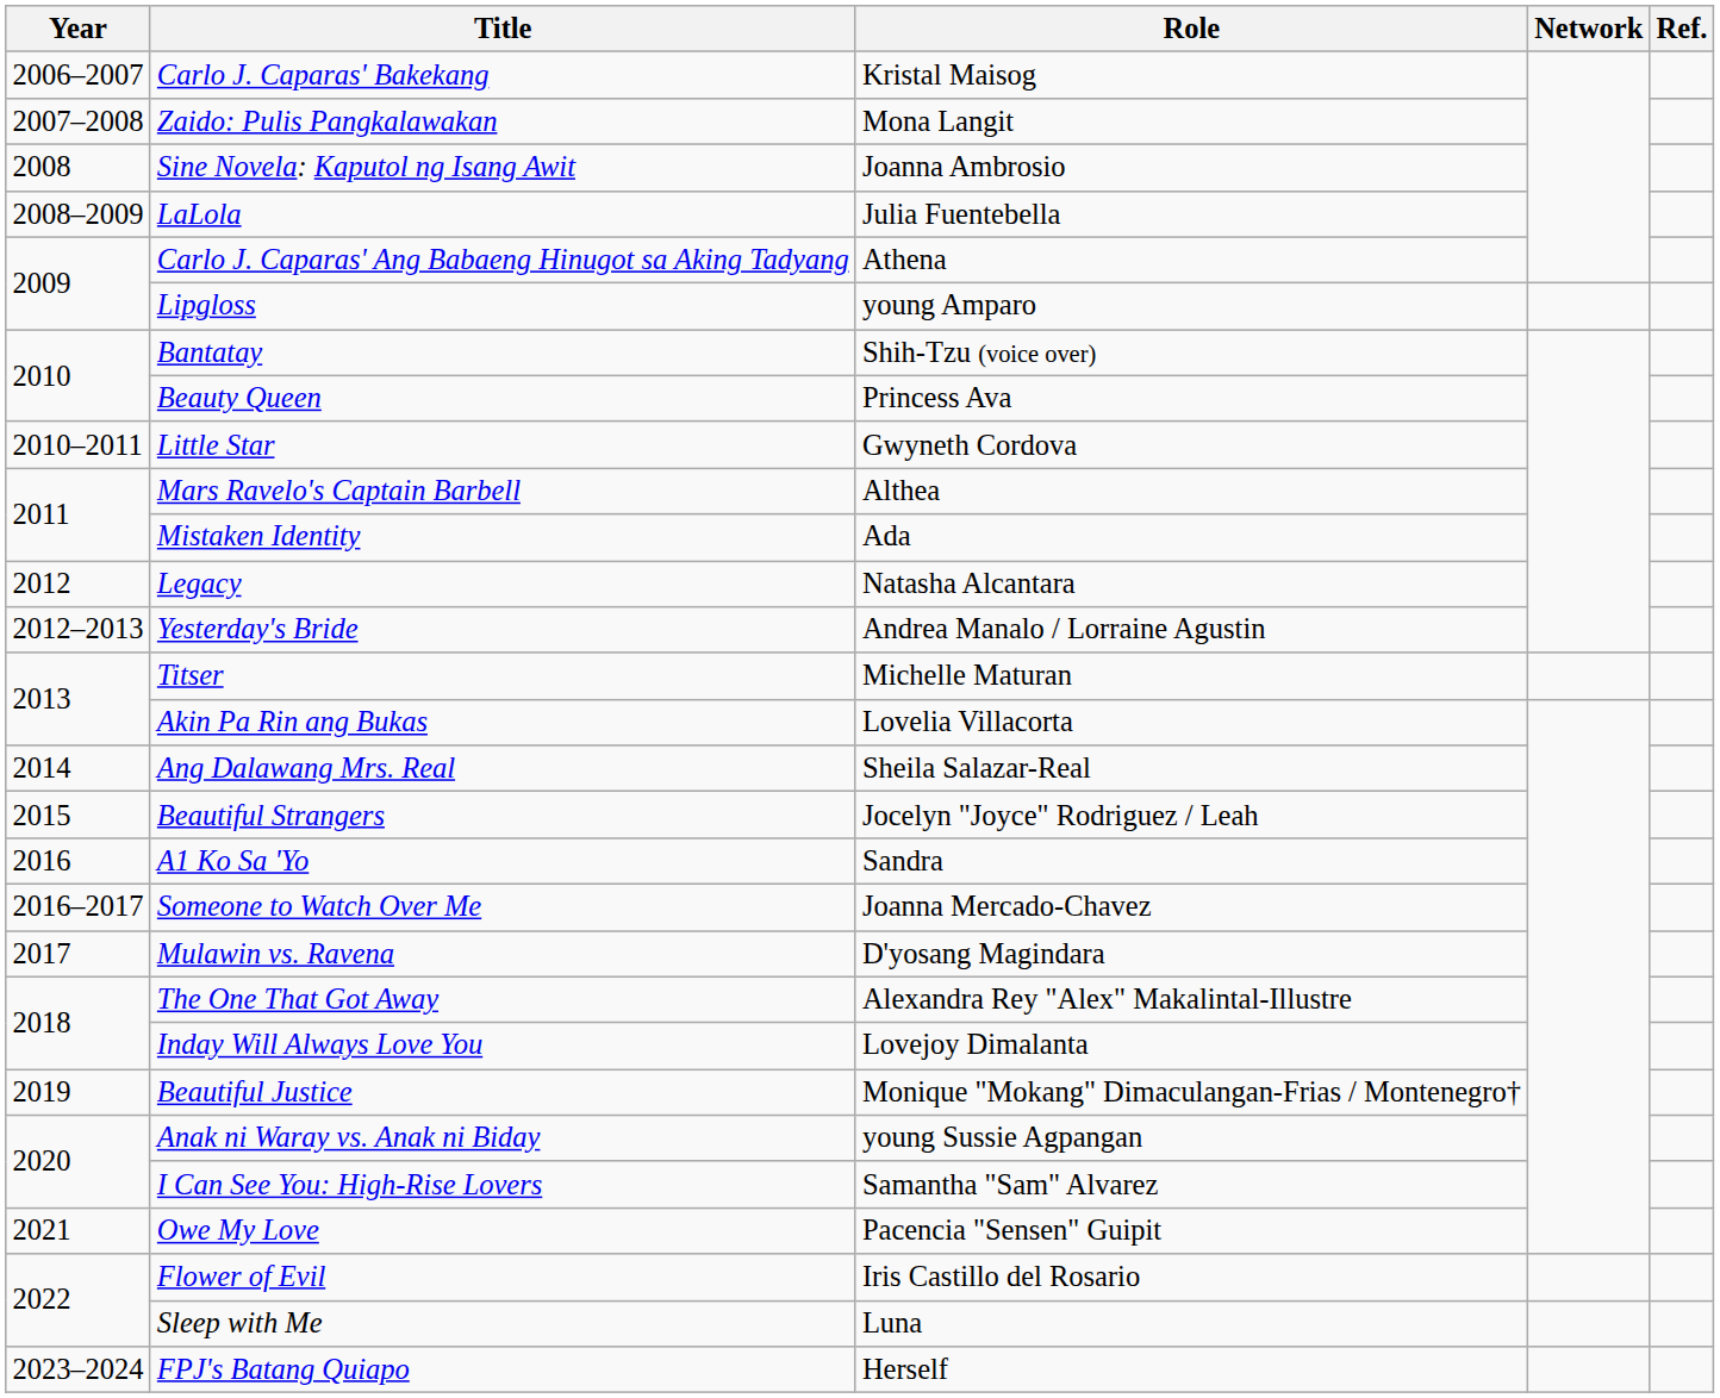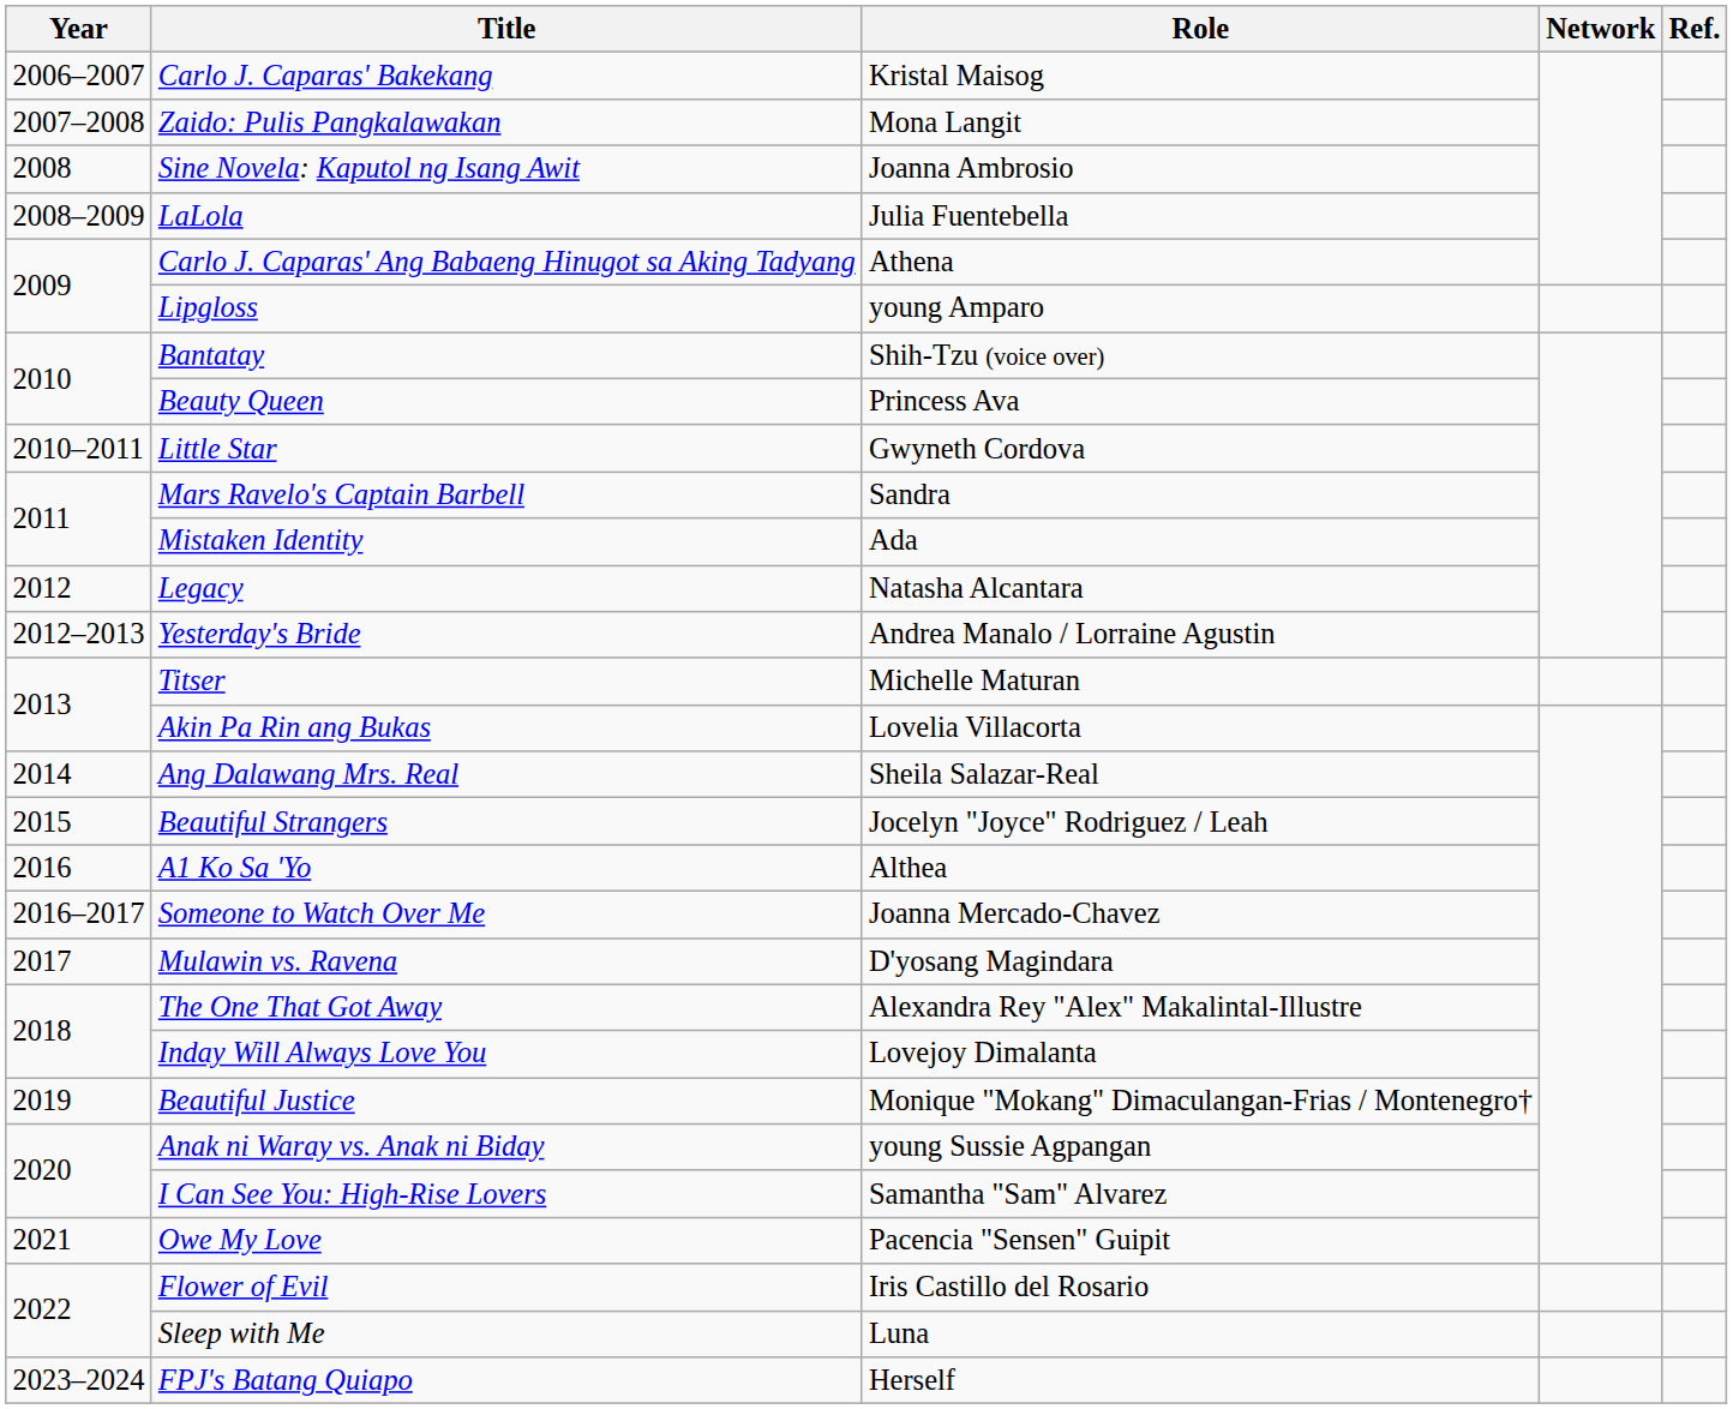Mars Ravelo's Captain Barbell | Role: Althea -> Sandra
A1 Ko Sa 'Yo | Role: Sandra -> Althea
